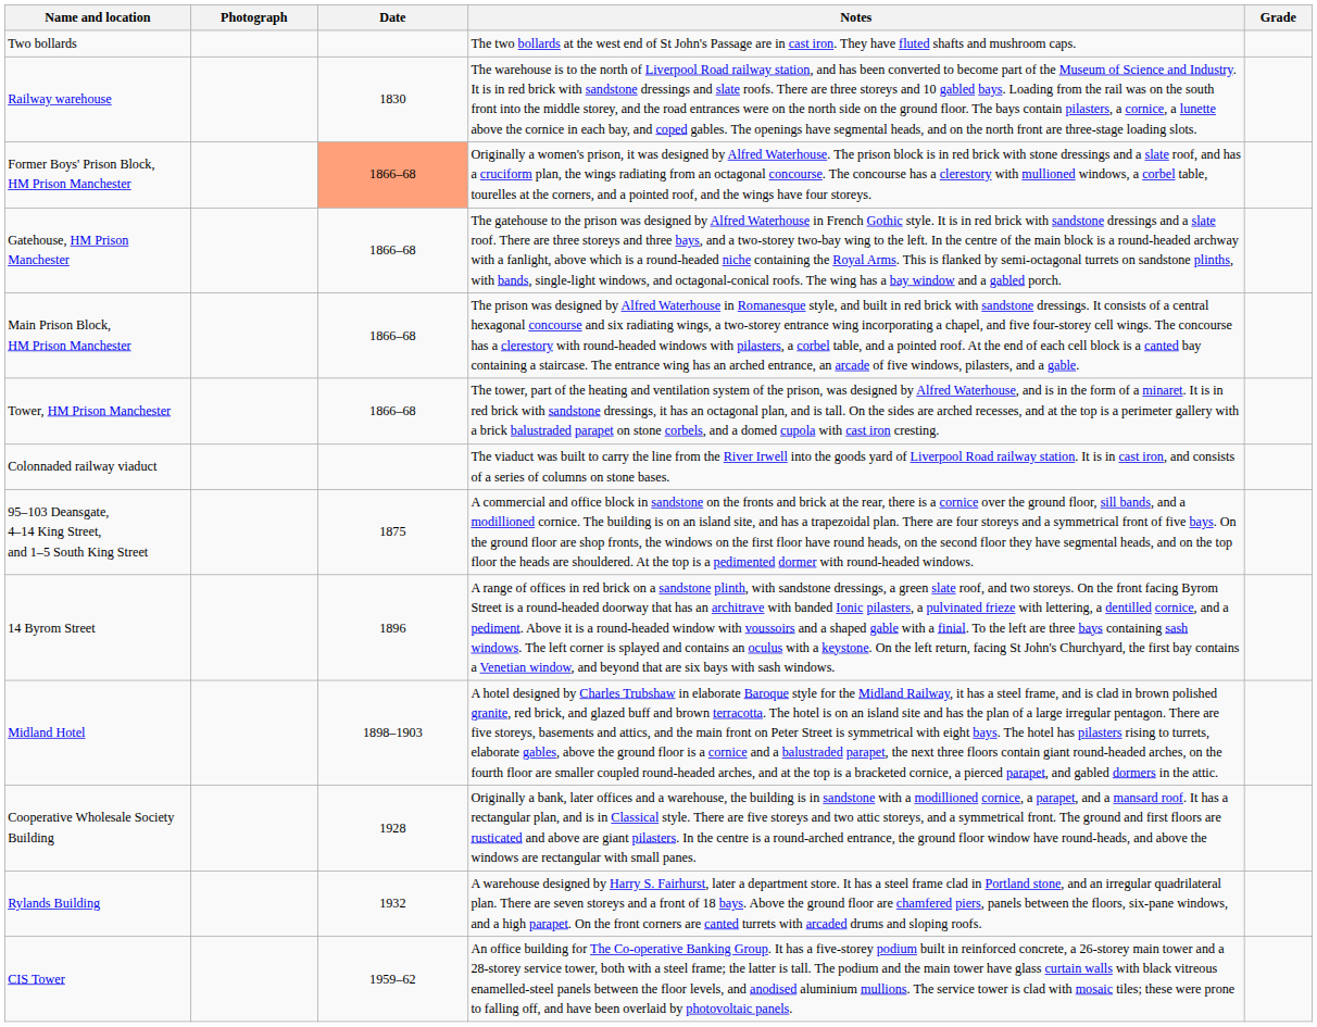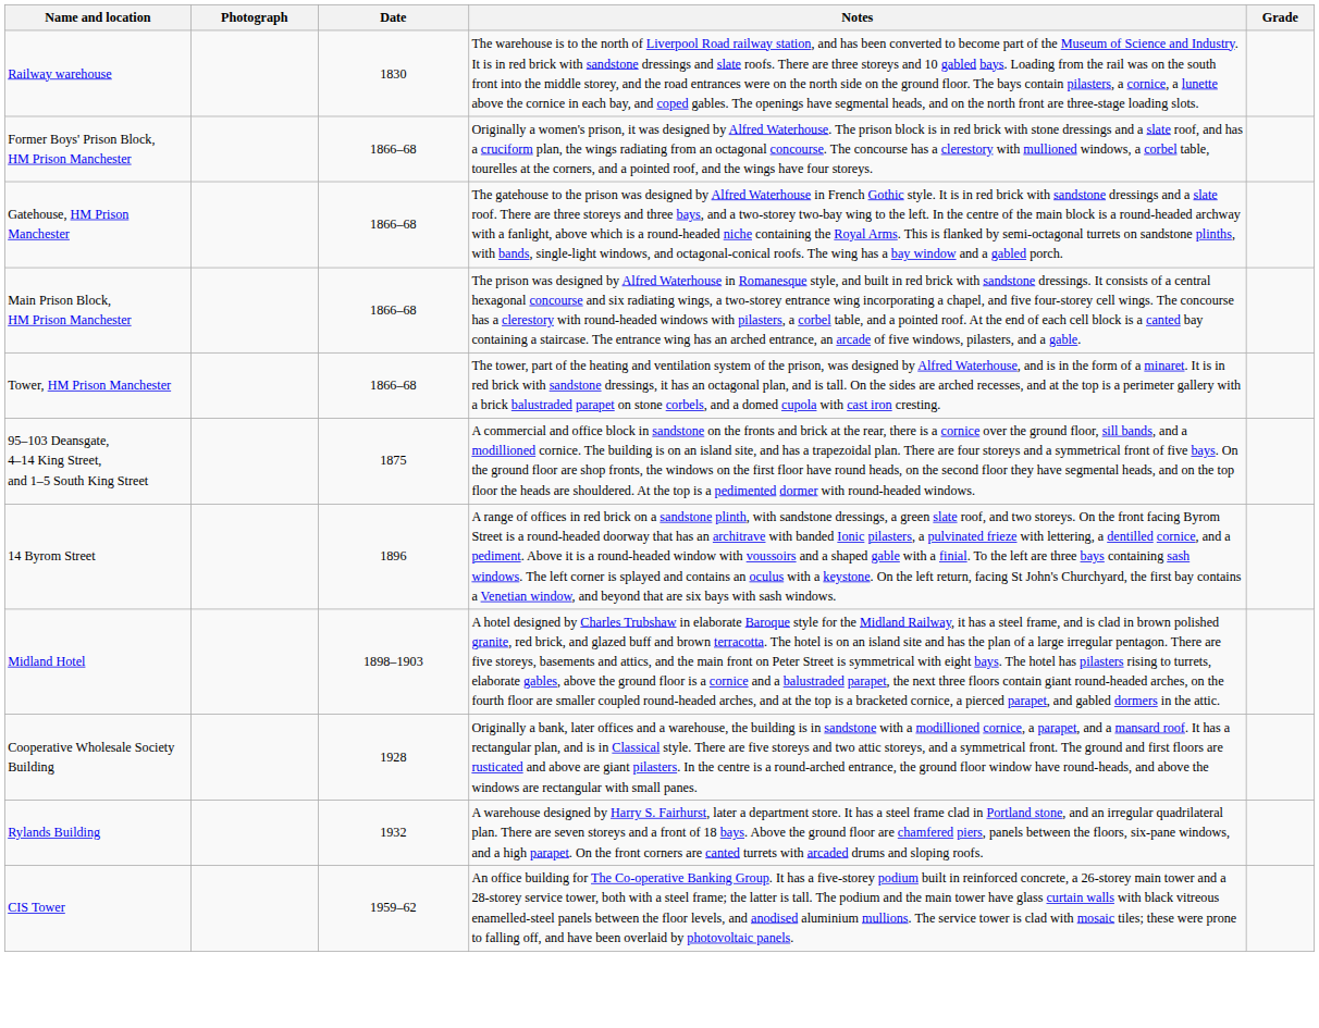- row: Two bollards | The two bollards at the west end of St John's Passage are in cast iron. They have fluted shafts and mushroom caps.
Former Boys' Prison Block, HM Prison Manchester | Date: lightsalmon background -> no background
- row: Colonnaded railway viaduct | The viaduct was built to carry the line from the River Irwell into the goods yard of Liverpool Road railway station. It is in cast iron, and consists of a series of columns on stone bases.
